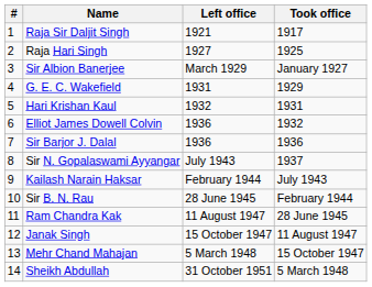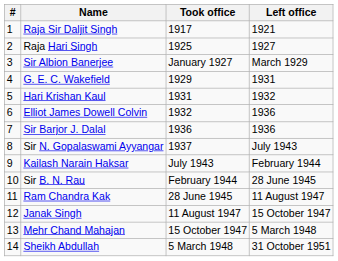columns swapped: Took office <-> Left office
